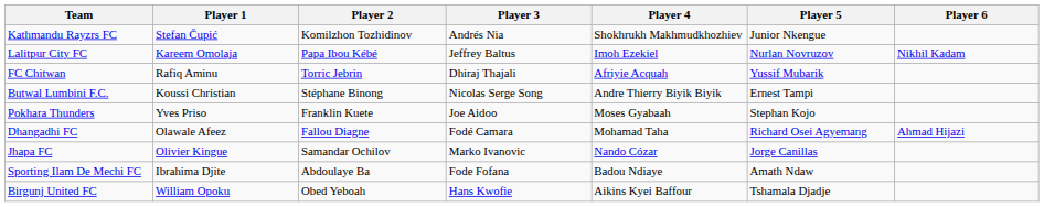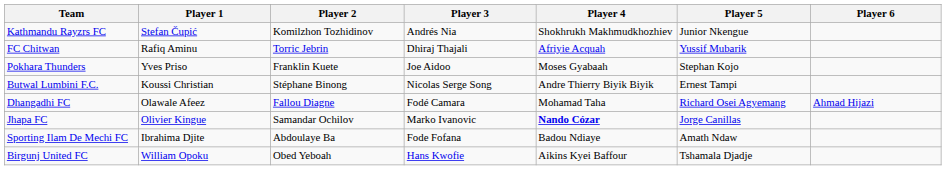- row: Lalitpur City FC | Kareem Omolaja | Papa Ibou Kébé | Jeffrey Baltus | Imoh Ezekiel | Nurlan Novruzov | Nikhil Kadam
rows swapped: Pokhara Thunders <-> Butwal Lumbini F.C.
Jhapa FC | Player 4: normal -> bold
